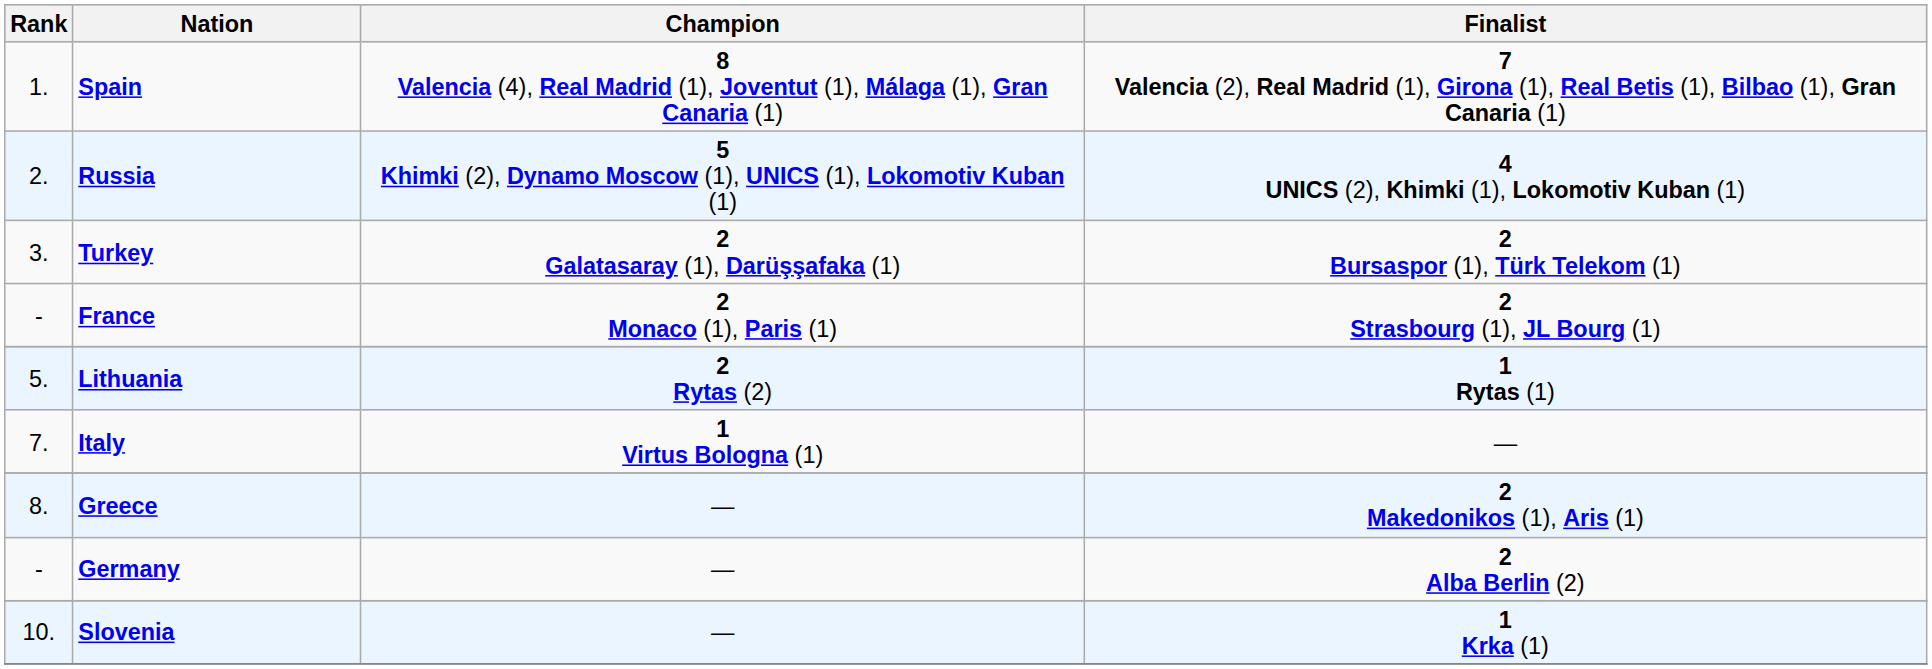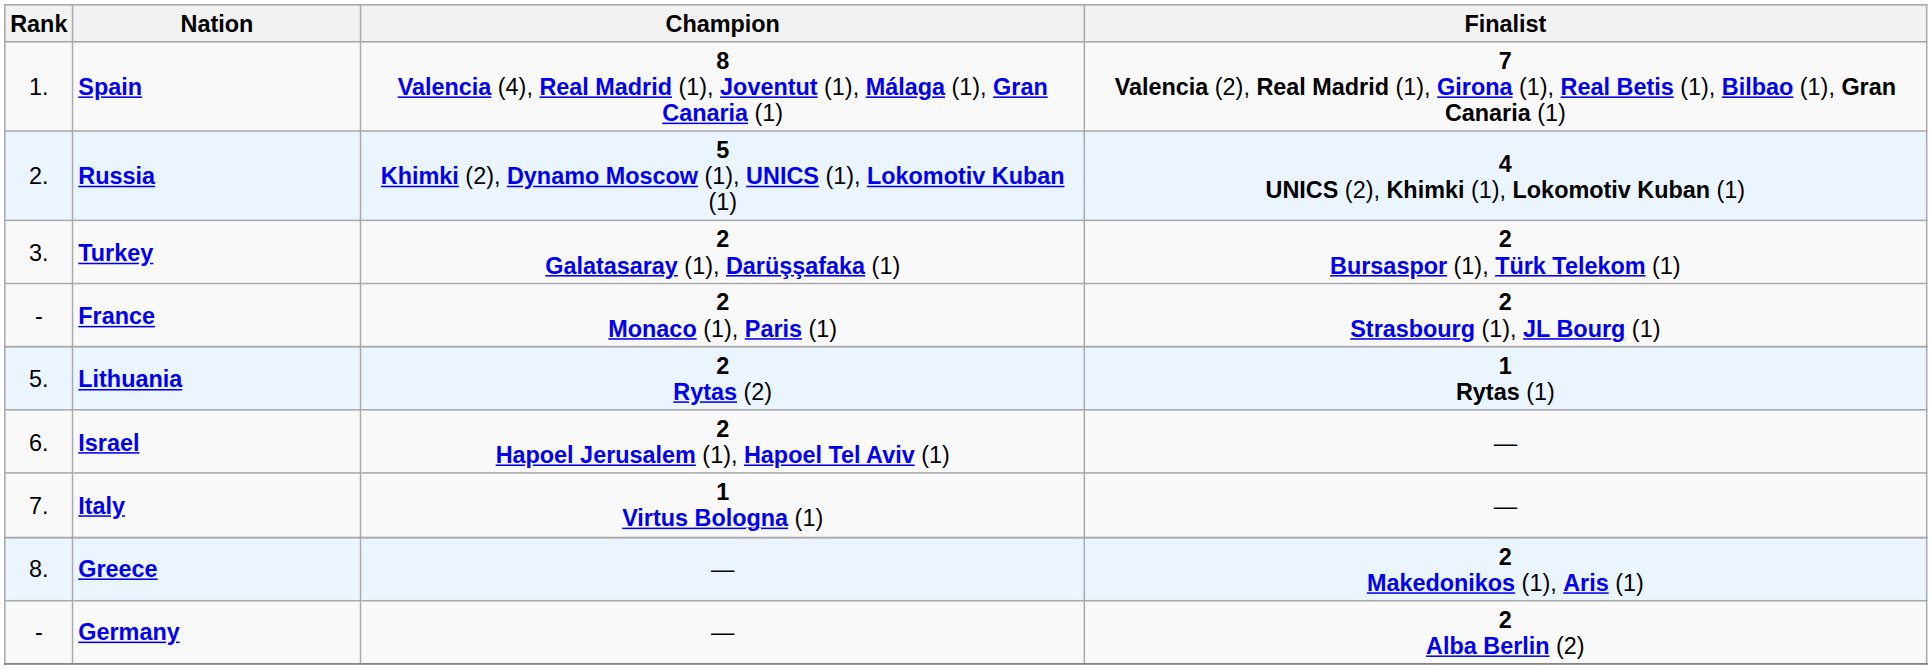+ row: 6. | Israel | 2 Hapoel Jerusalem (1), Hapoel Tel Aviv (1) | —
- row: 10. | Slovenia | — | 1 Krka (1)
